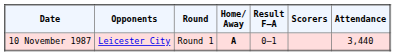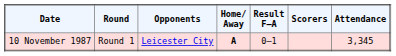columns swapped: Round <-> Opponents
10 November 1987 | Attendance: 3,440 -> 3,345
